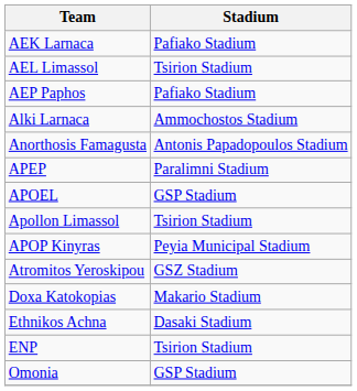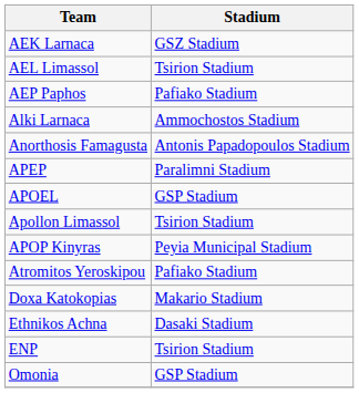AEK Larnaca | Stadium: Pafiako Stadium -> GSZ Stadium
Atromitos Yeroskipou | Stadium: GSZ Stadium -> Pafiako Stadium
